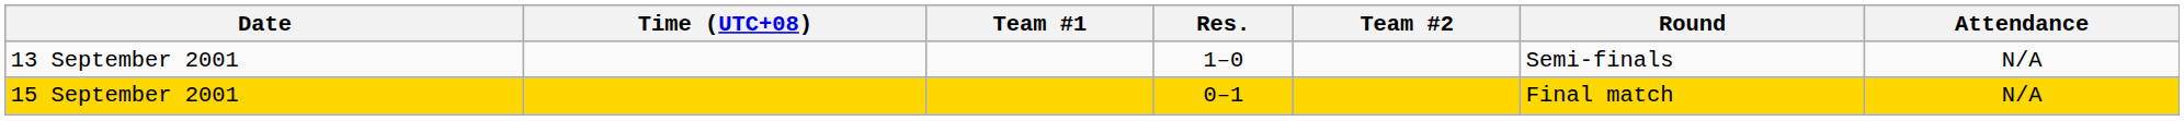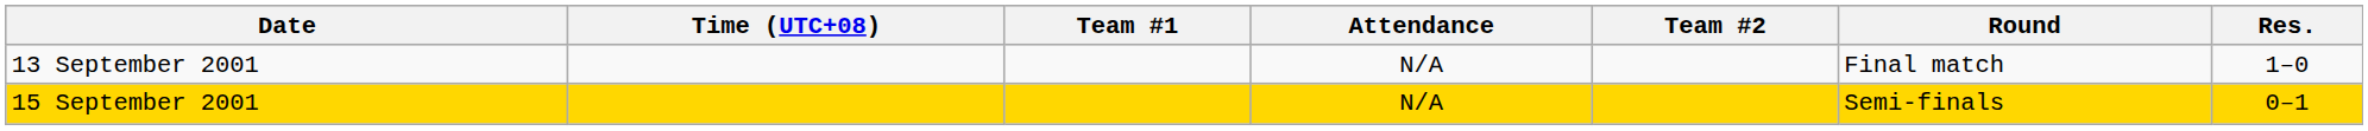columns swapped: Res. <-> Attendance
13 September 2001 | Round: Semi-finals -> Final match
15 September 2001 | Round: Final match -> Semi-finals
